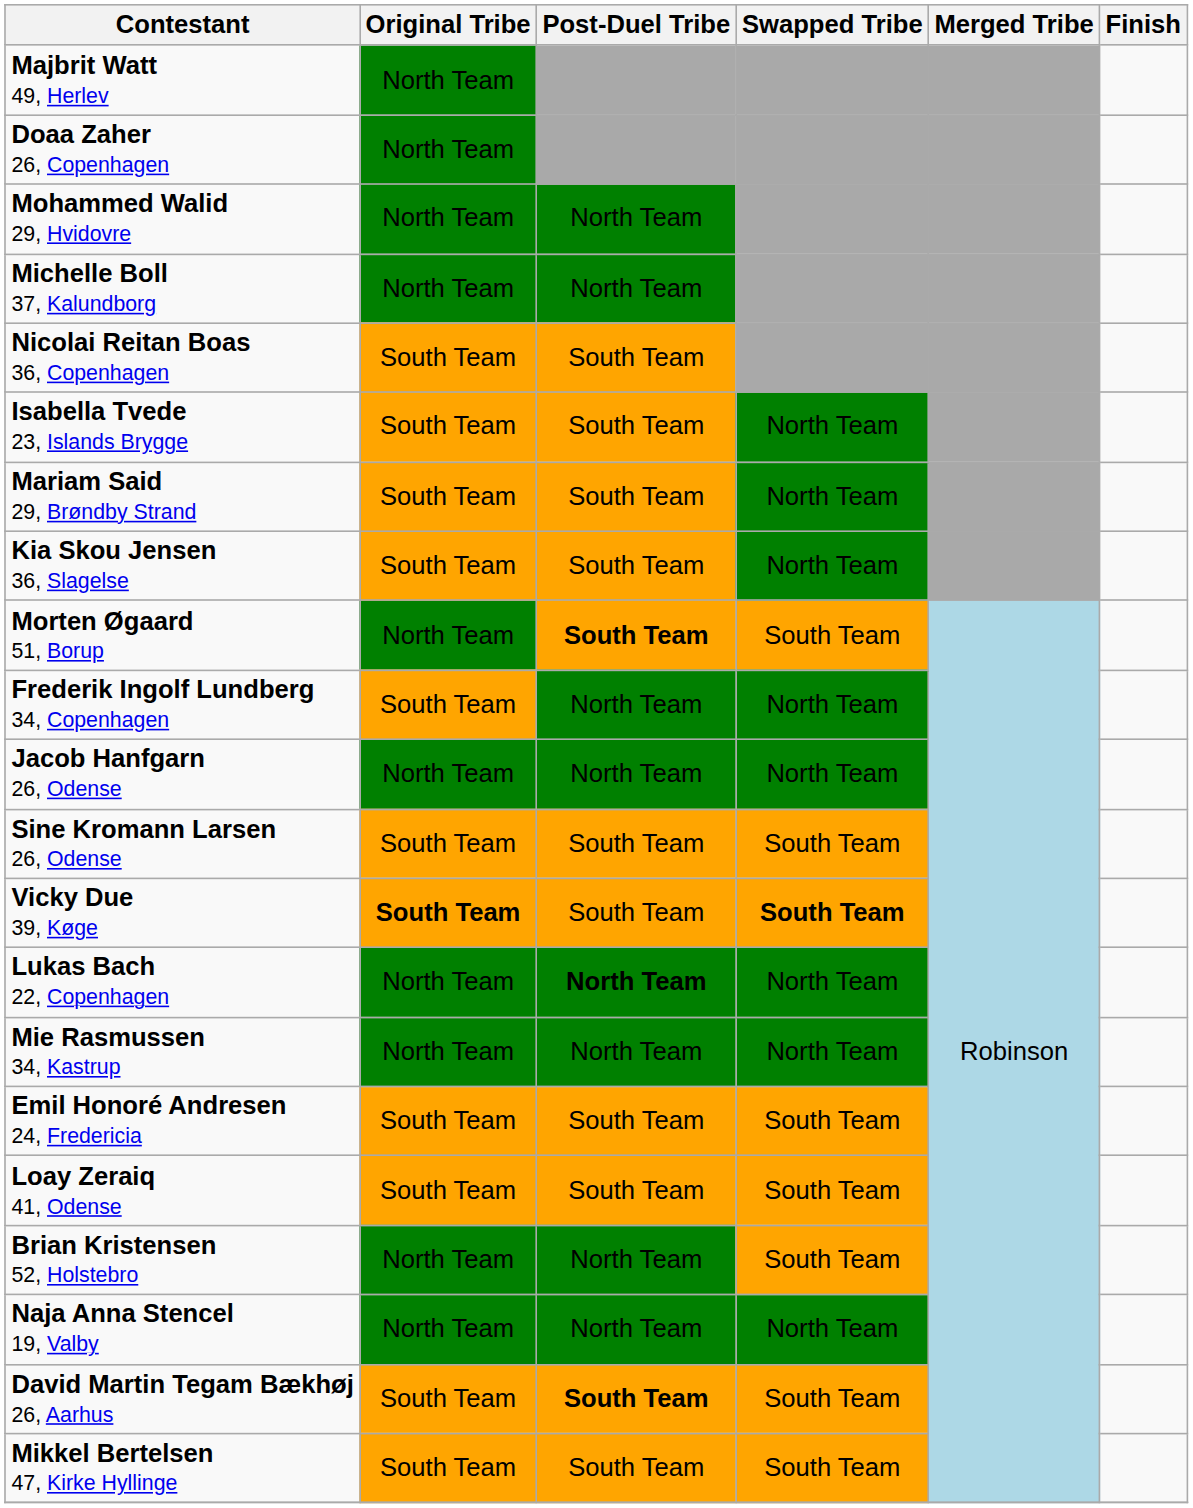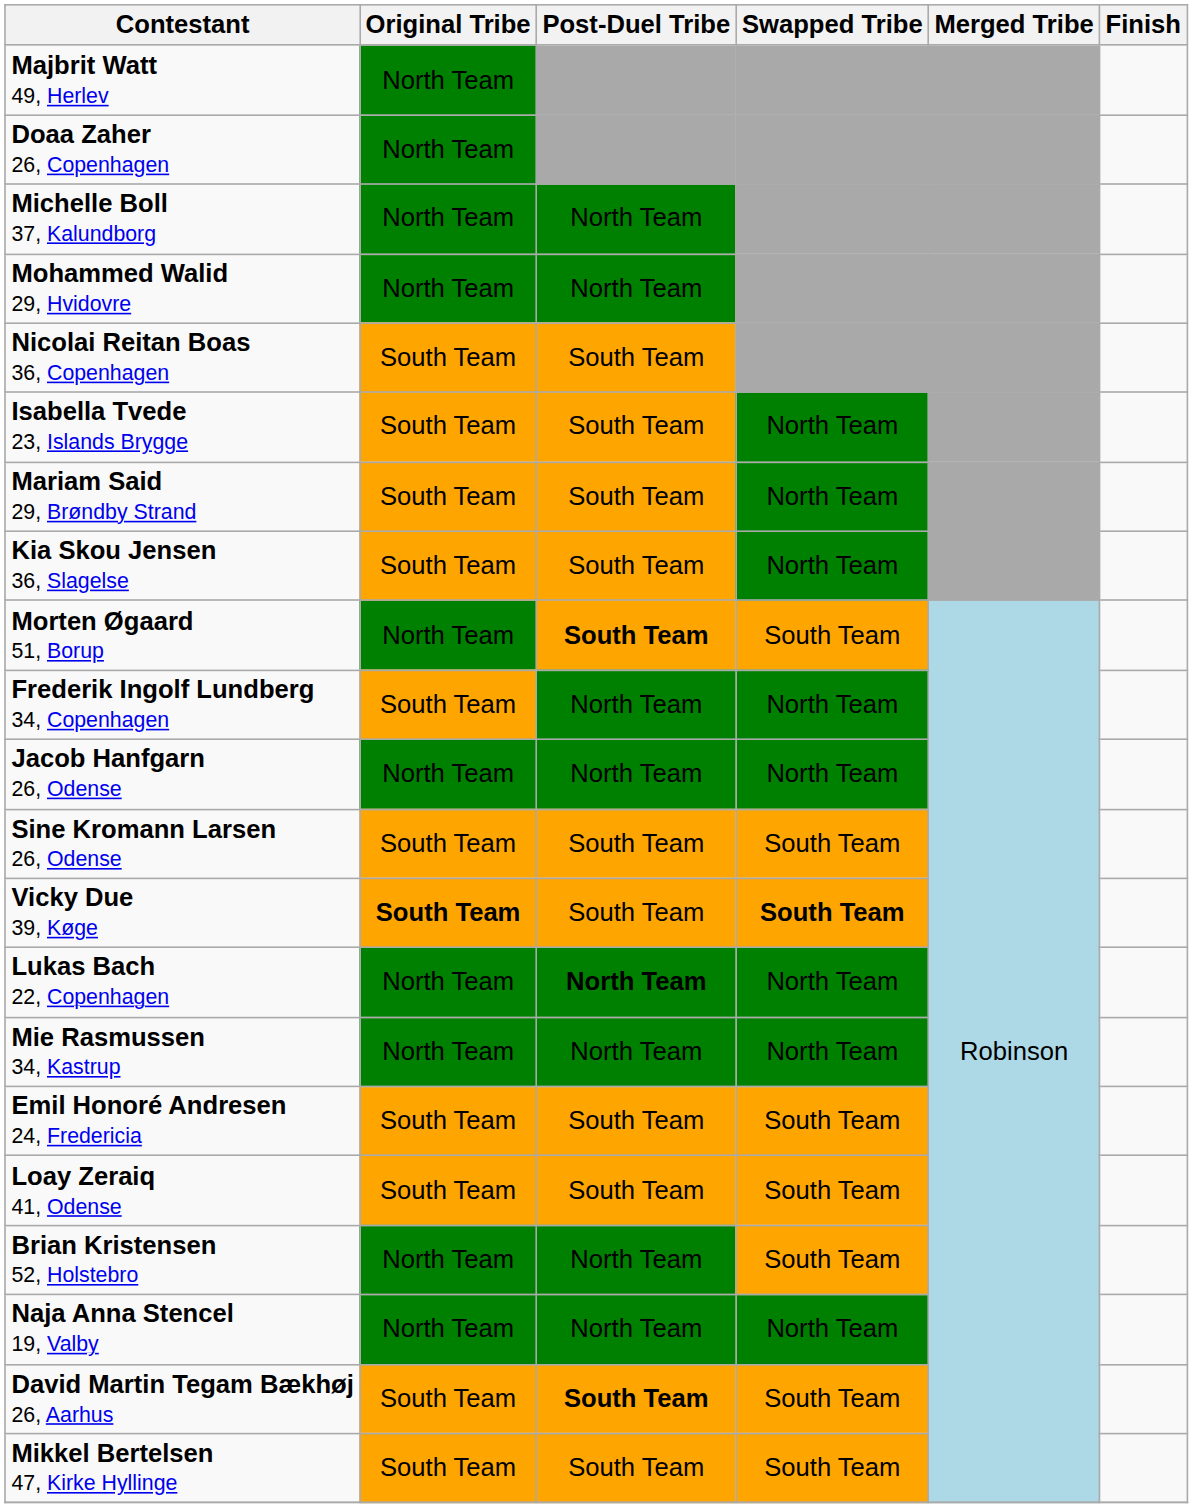rows swapped: Mohammed Walid 29, Hvidovre <-> Michelle Boll 37, Kalundborg
